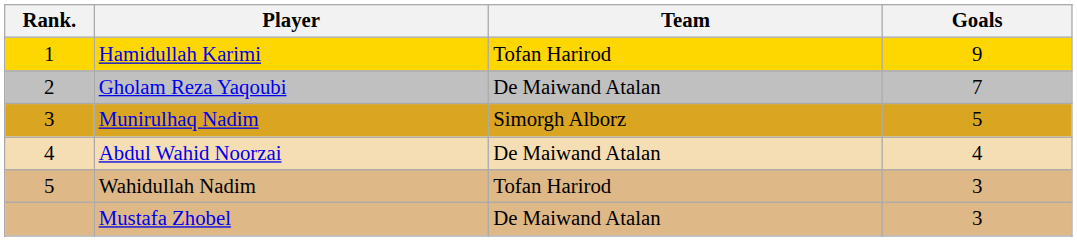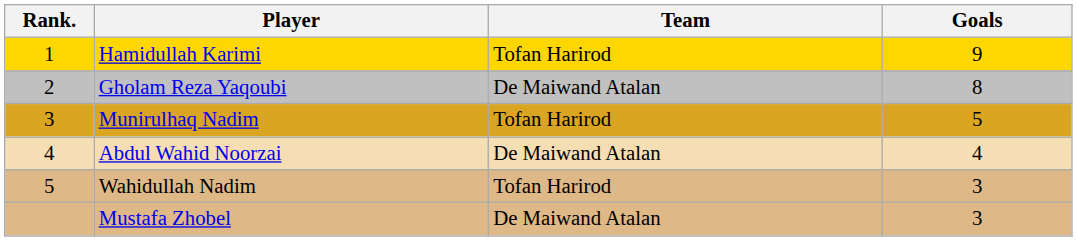Gholam Reza Yaqoubi | Goals: 7 -> 8
Munirulhaq Nadim | Team: Simorgh Alborz -> Tofan Harirod
